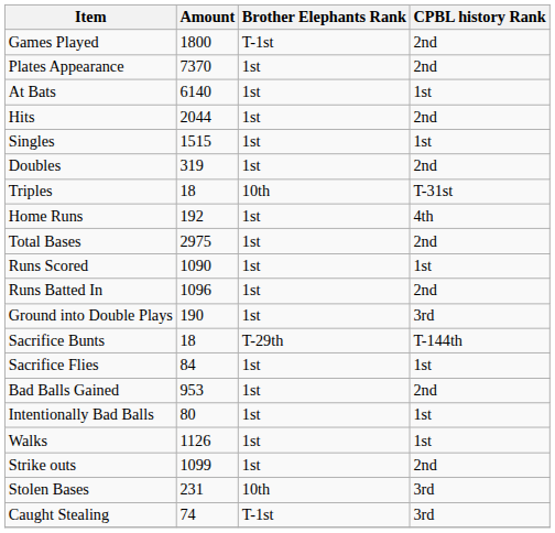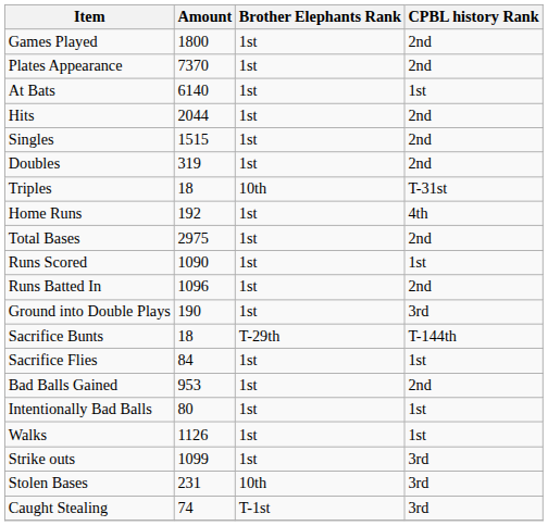Games Played | Brother Elephants Rank: T-1st -> 1st
Singles | CPBL history Rank: 1st -> 2nd
Strike outs | CPBL history Rank: 2nd -> 3rd
